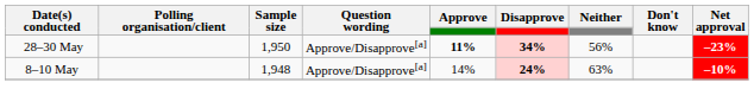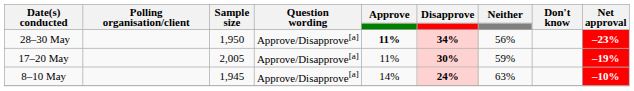+ row: 17–20 May | 2,005 | Approve/Disapprove[a] | 11% | 30% | 59% | –19%
8–10 May | Sample size: 1,948 -> 1,945
